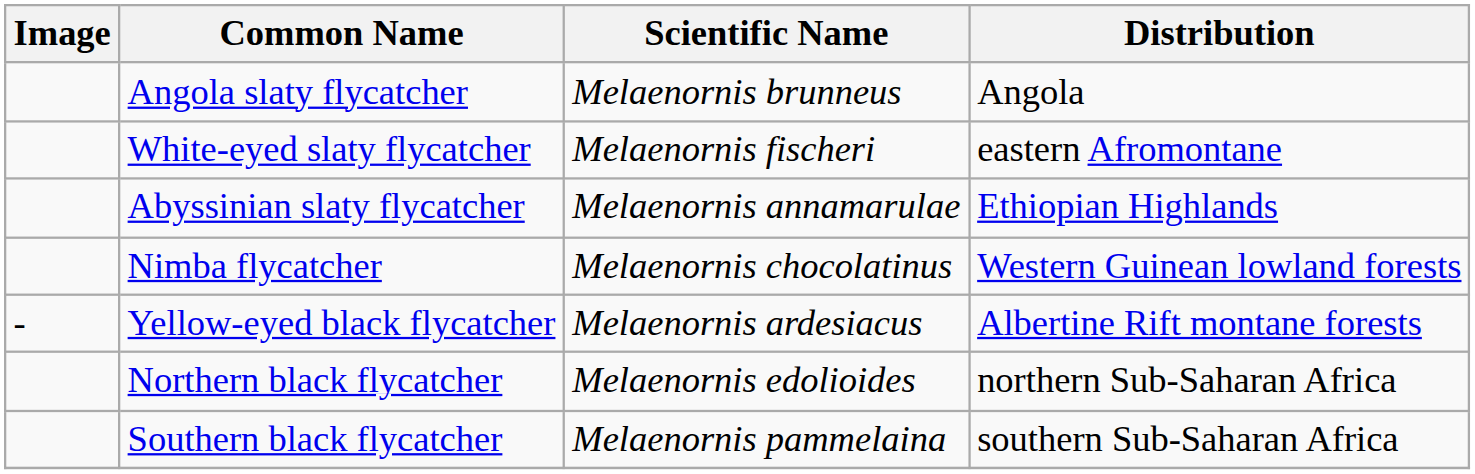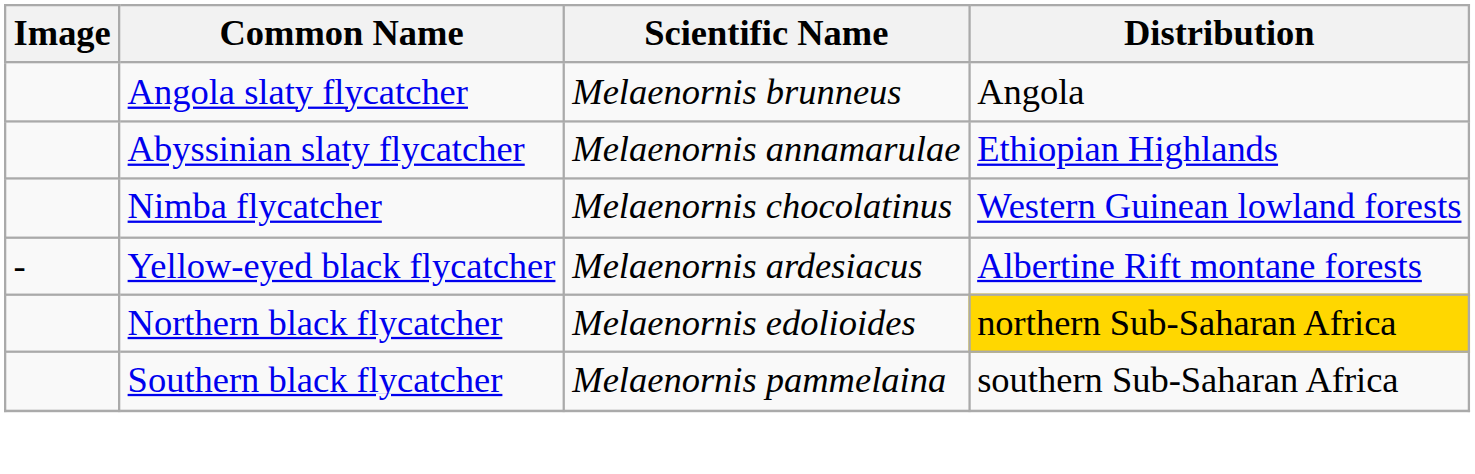- row: White-eyed slaty flycatcher | Melaenornis fischeri | eastern Afromontane
Northern black flycatcher | Distribution: no background -> gold background
